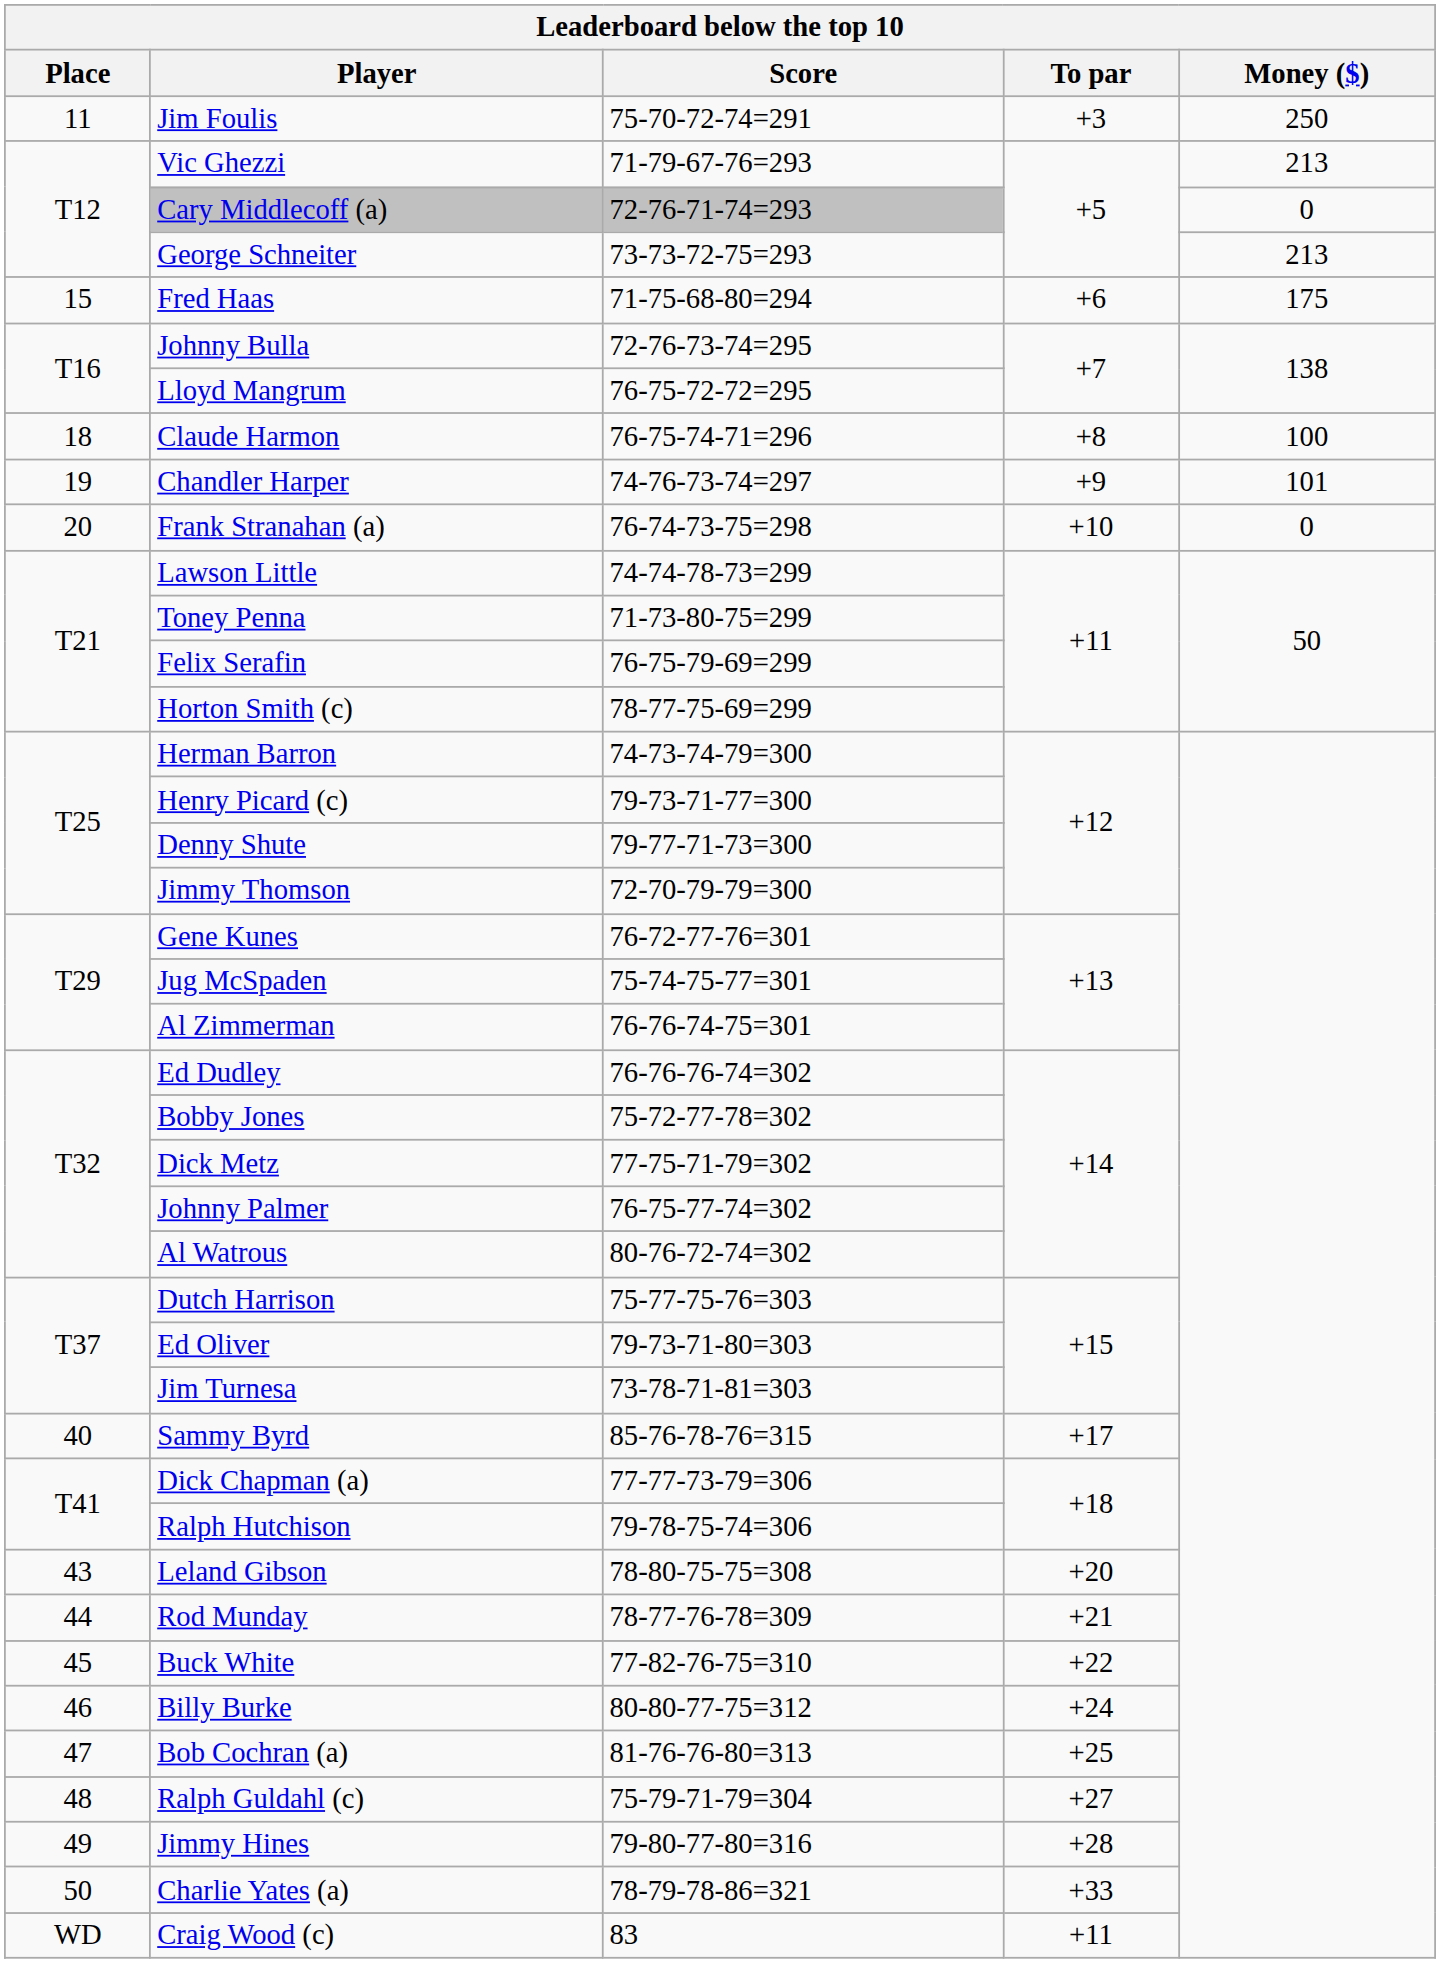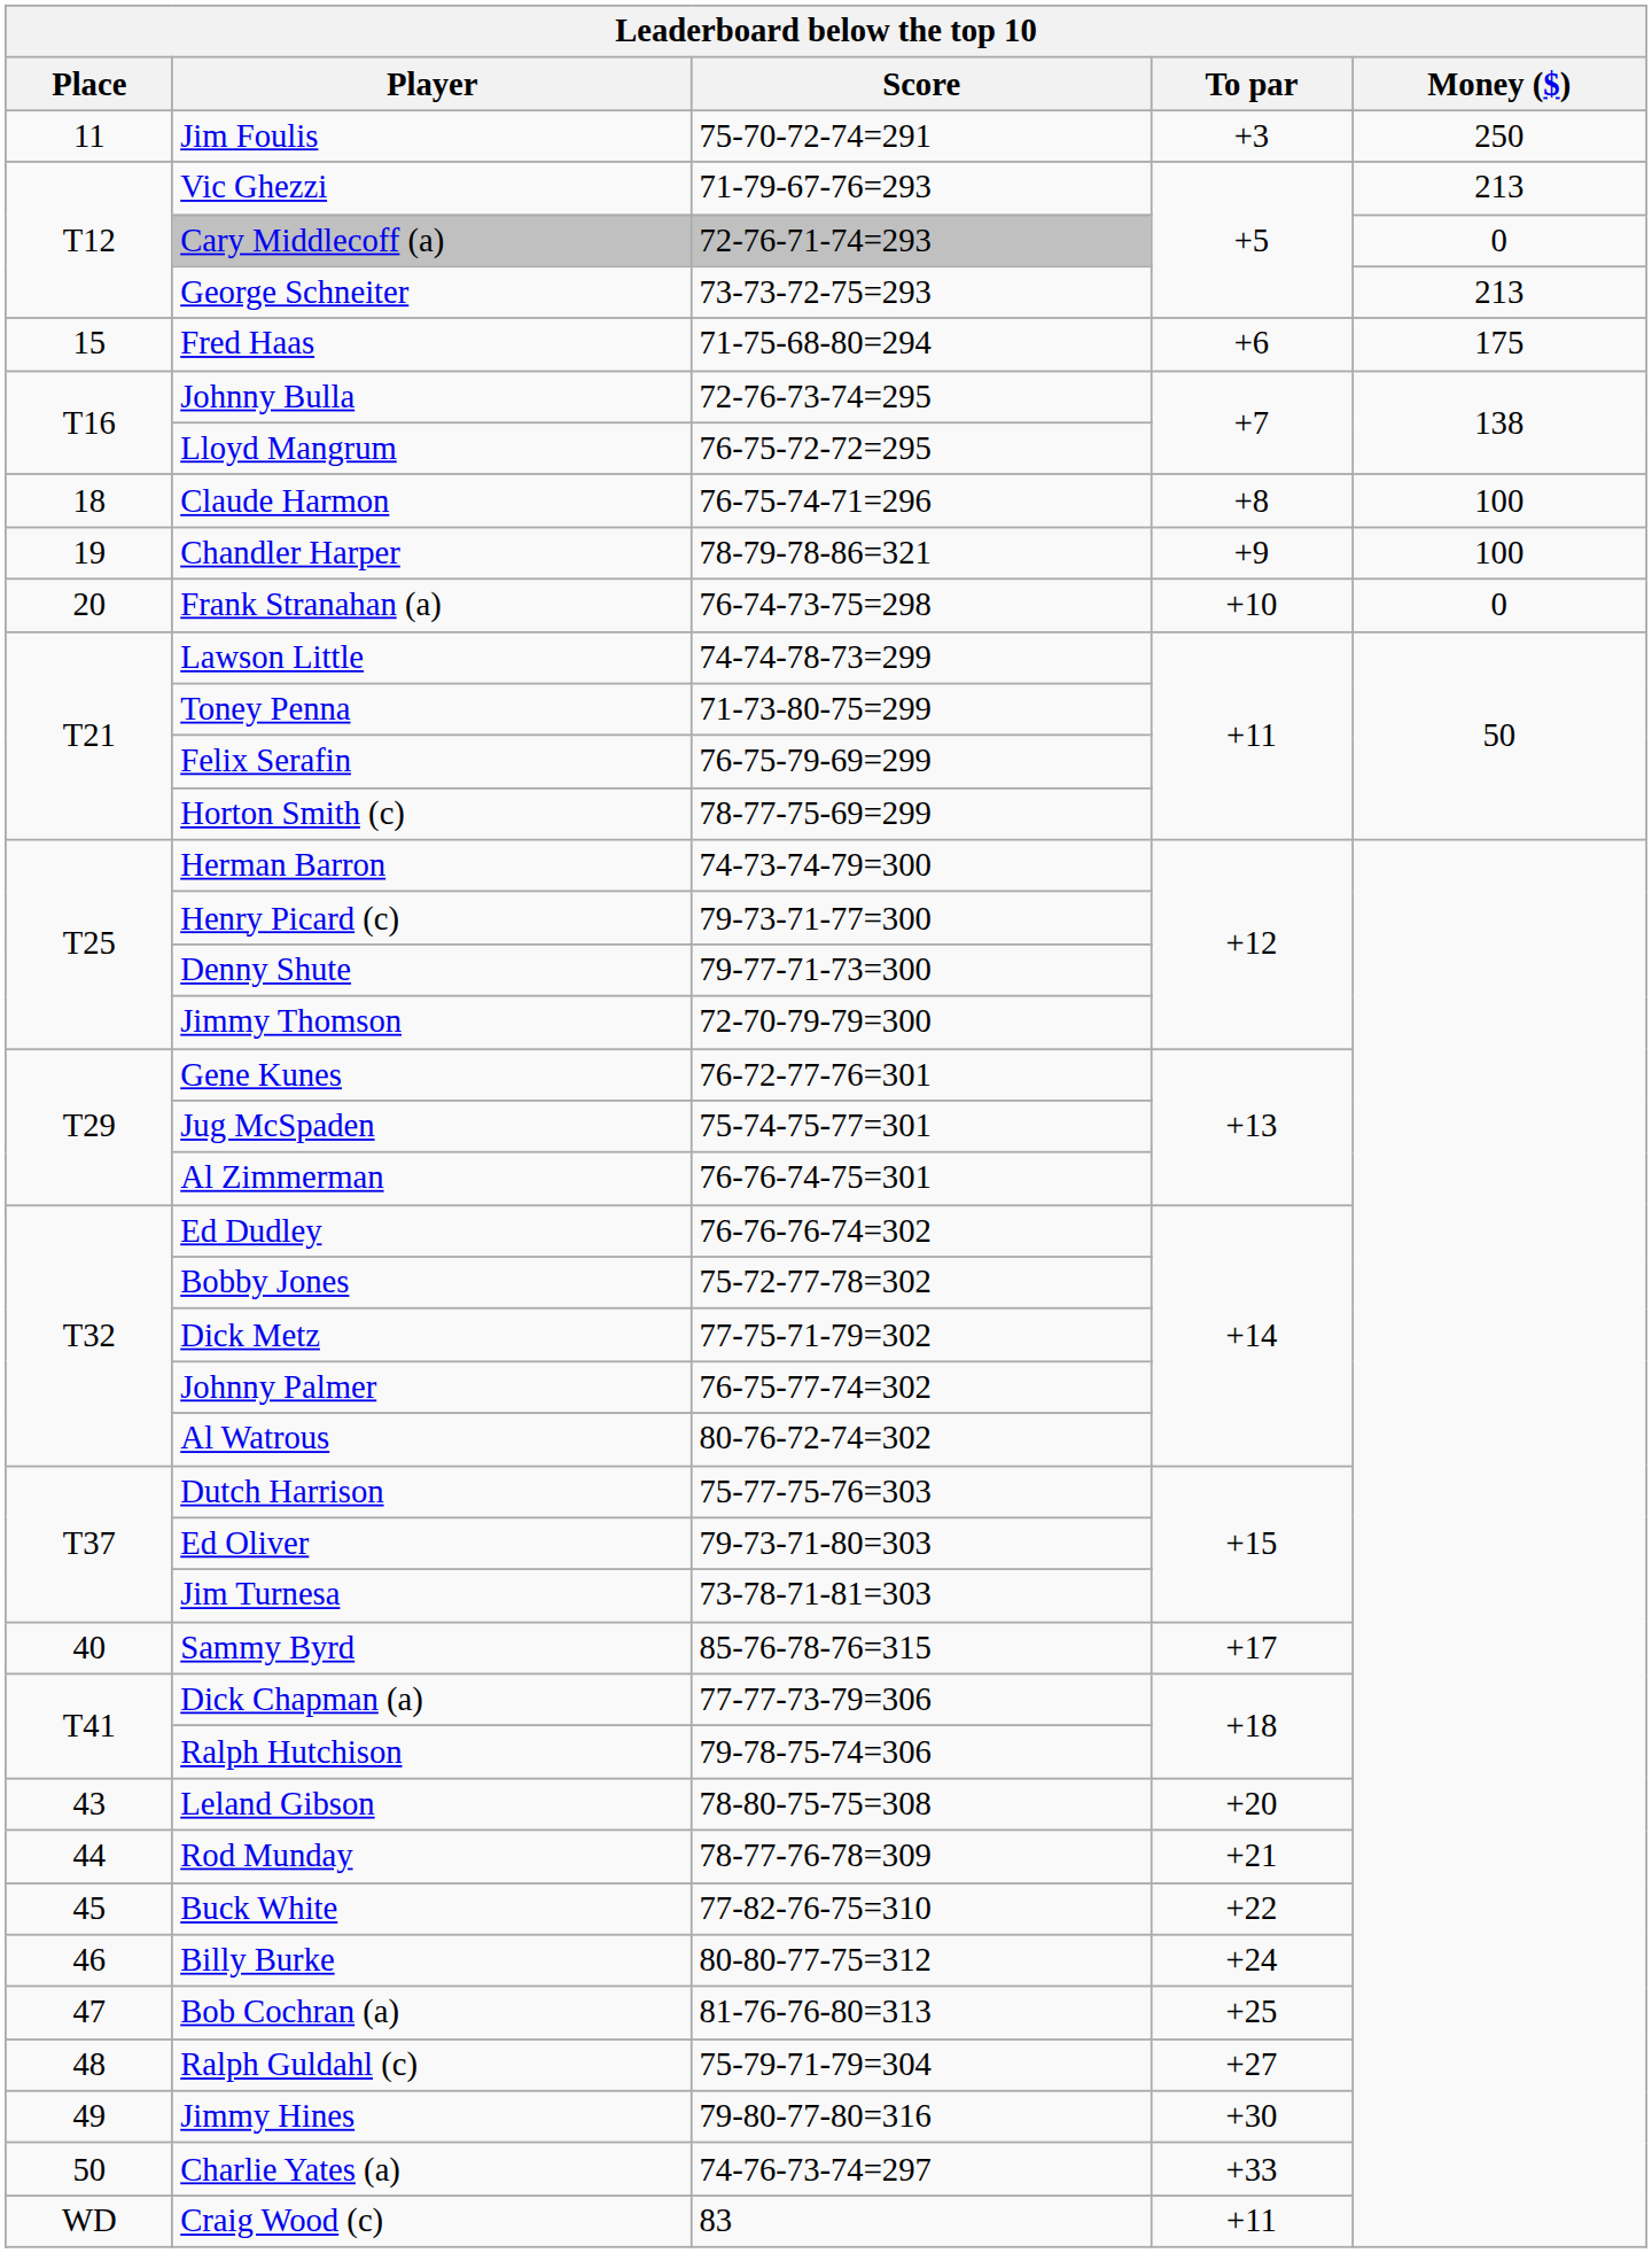Chandler Harper | Score: 74-76-73-74=297 -> 78-79-78-86=321
Chandler Harper | Money ($): 101 -> 100
Jimmy Hines | To par: +28 -> +30
Charlie Yates (a) | Score: 78-79-78-86=321 -> 74-76-73-74=297
